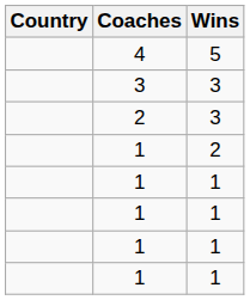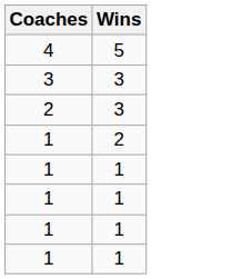- column: Country
